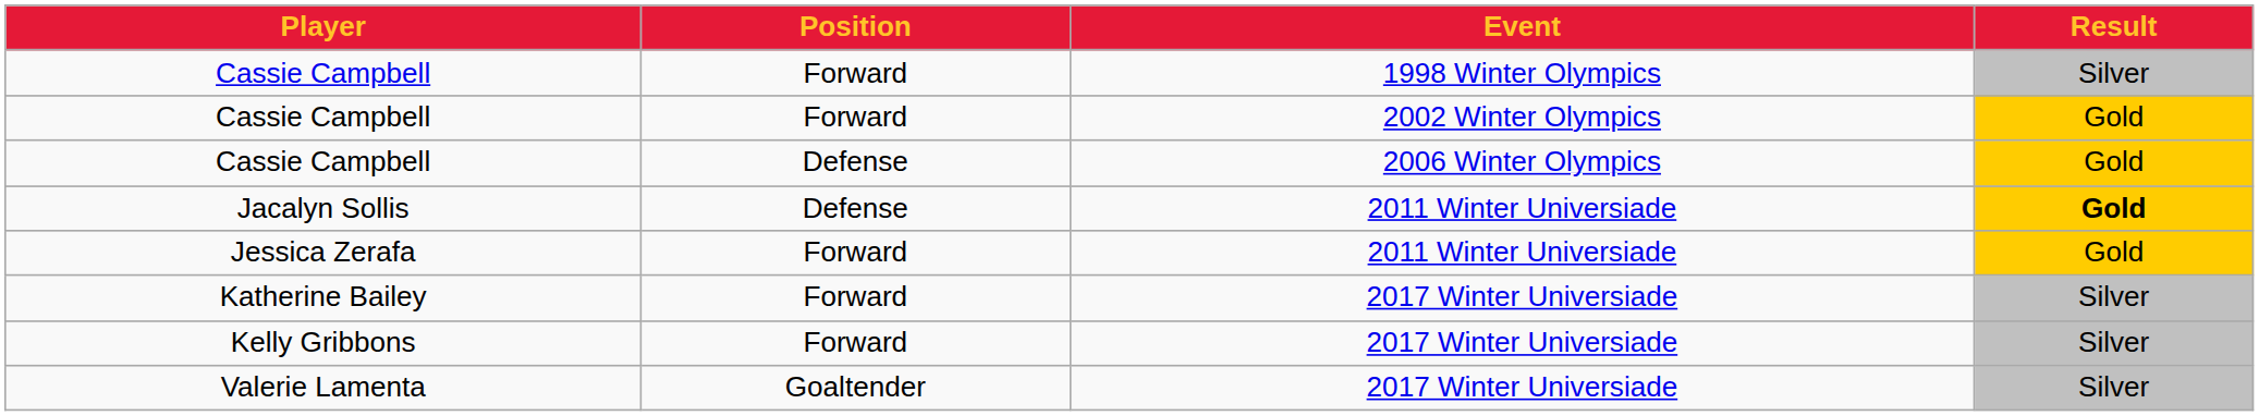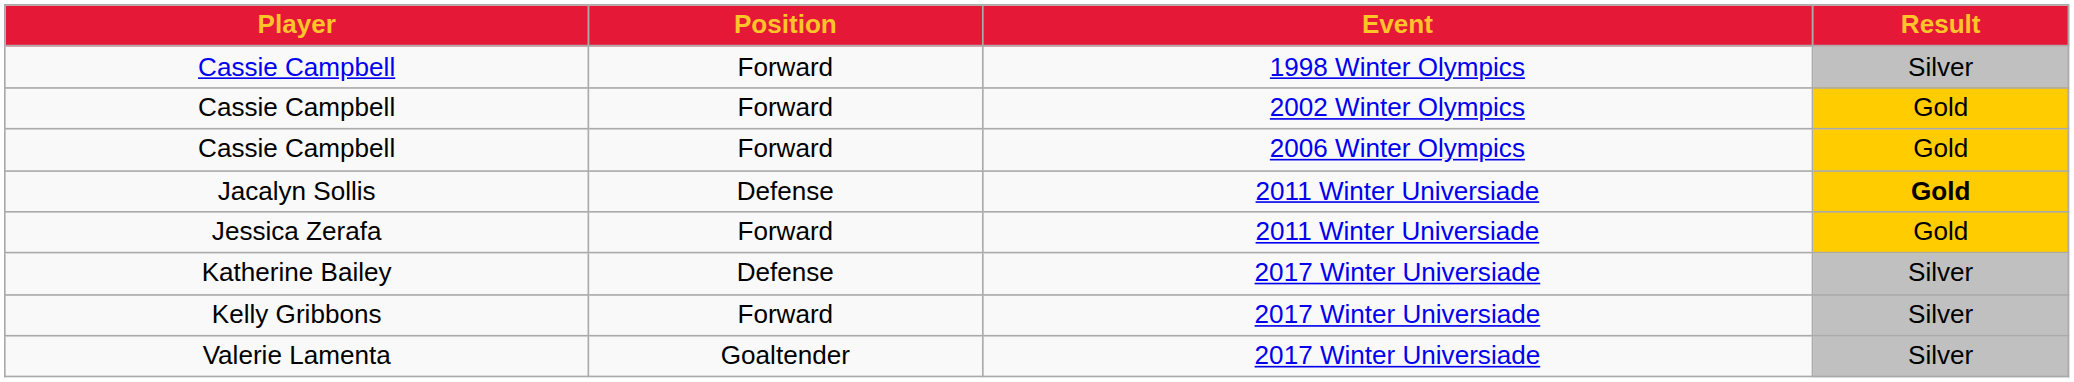Cassie Campbell / 2006 Winter Olympics | Position: Defense -> Forward
Katherine Bailey | Position: Forward -> Defense
